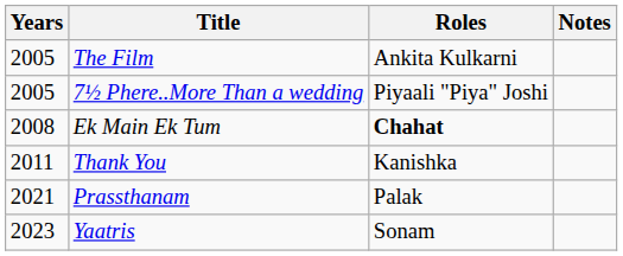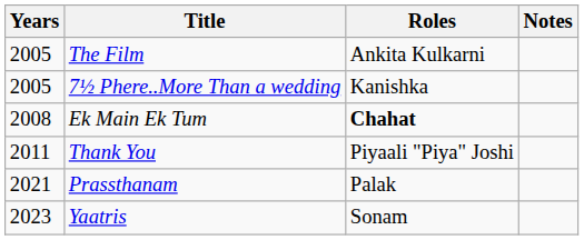7½ Phere..More Than a wedding | Roles: Piyaali "Piya" Joshi -> Kanishka
Thank You | Roles: Kanishka -> Piyaali "Piya" Joshi
